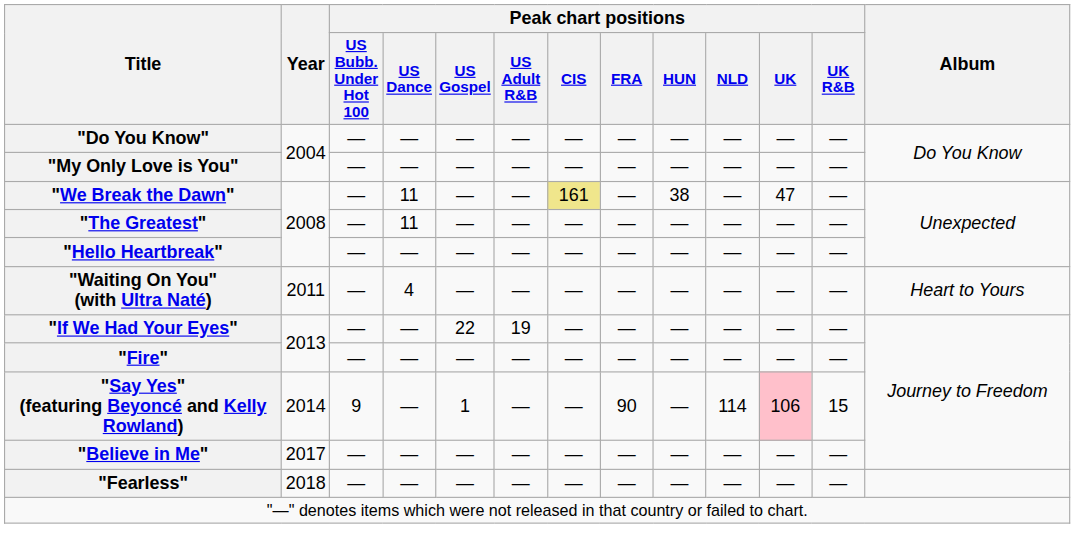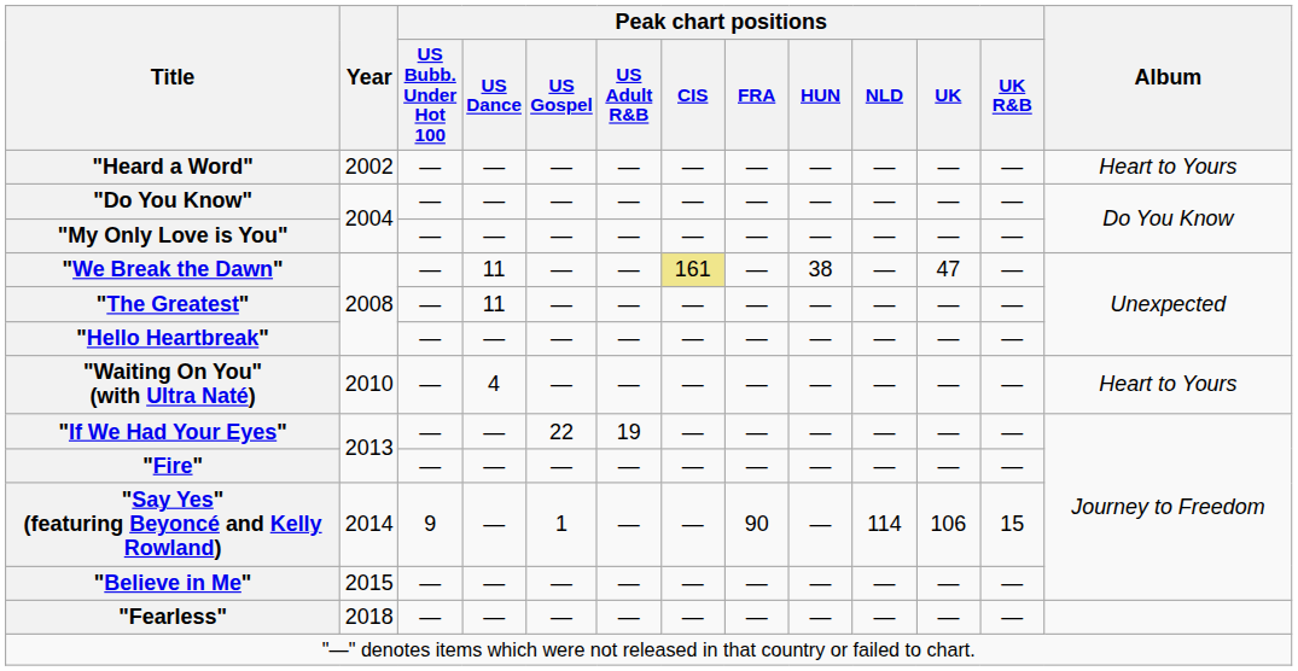+ row: "Heard a Word" | 2002 | — | — | — | — | — | — | — | — | — | — | Heart to Yours
"Waiting On You" (with Ultra Naté) | Year: 2011 -> 2010
"Say Yes" (featuring Beyoncé and Kelly Rowland) | Peak chart positions / UK: pink background -> no background
"Believe in Me" | Year: 2017 -> 2015
